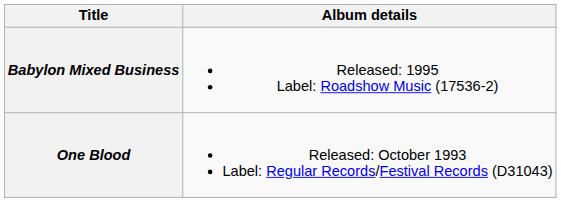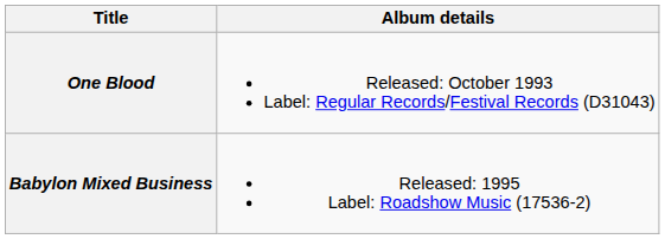rows swapped: One Blood <-> Babylon Mixed Business
